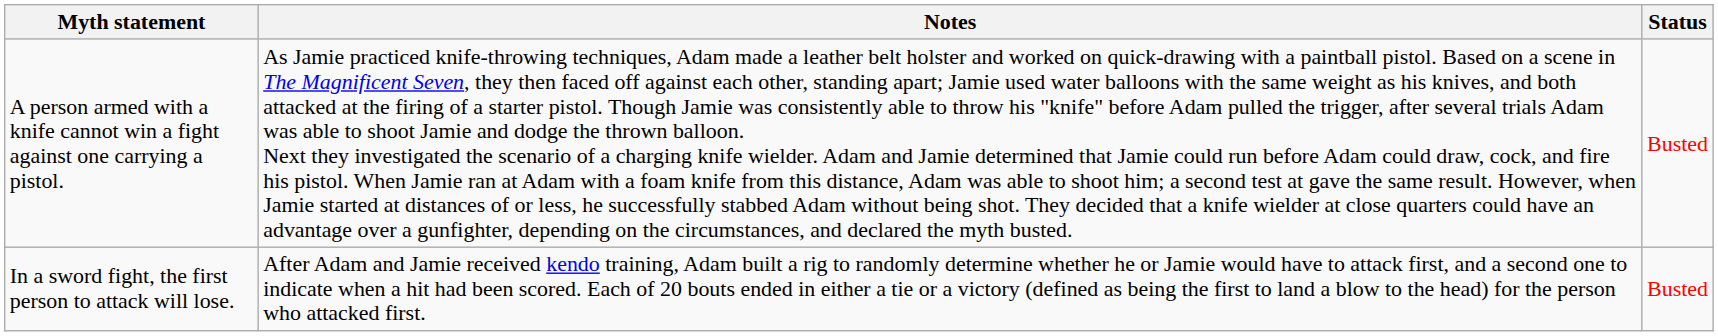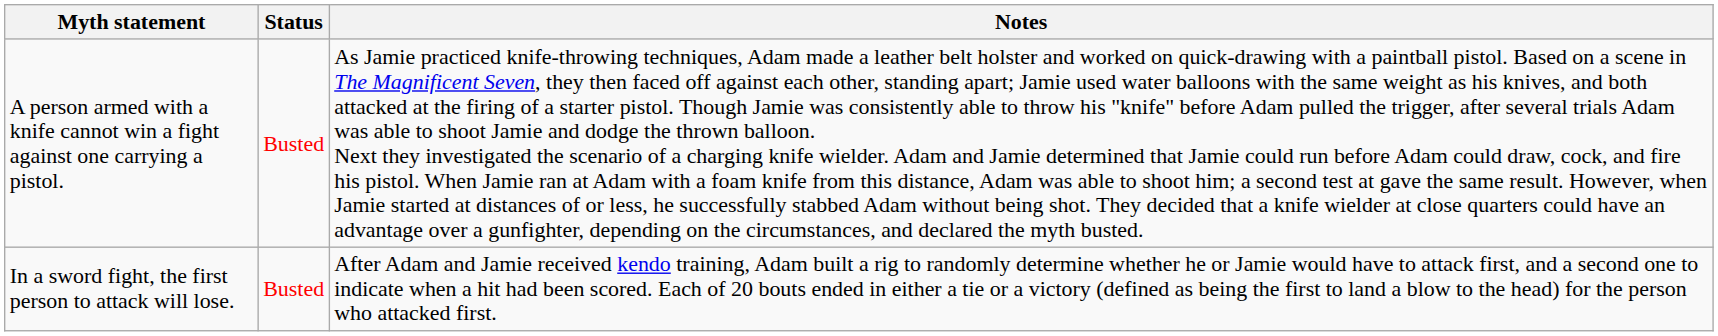columns swapped: Status <-> Notes
